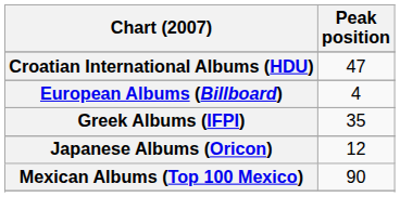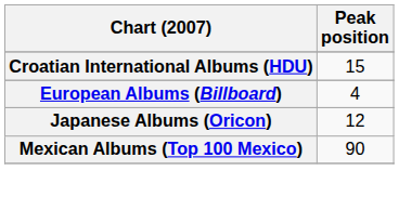Croatian International Albums (HDU) | Peak position: 47 -> 15
- row: Greek Albums (IFPI) | 35
